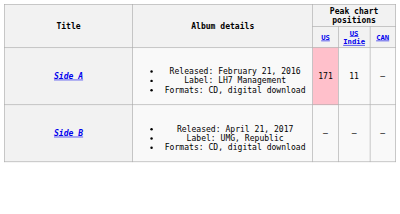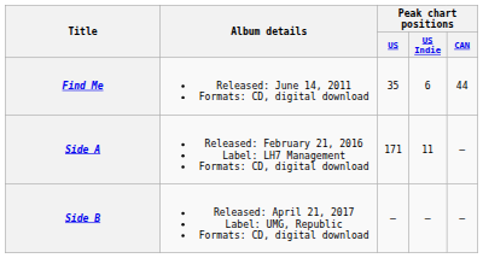+ row: Find Me | Released: June 14, 2011 Formats: CD, digital download | 35 | 6 | 44
Side A | Peak chart positions / US: pink background -> no background
